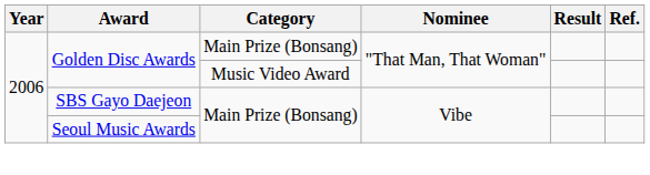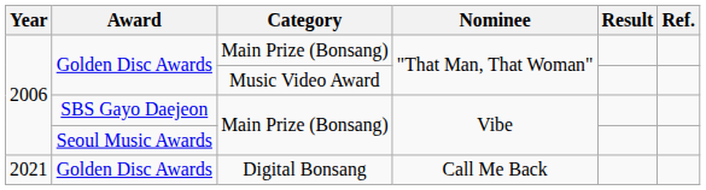+ row: 2021 | Golden Disc Awards | Digital Bonsang | Call Me Back
